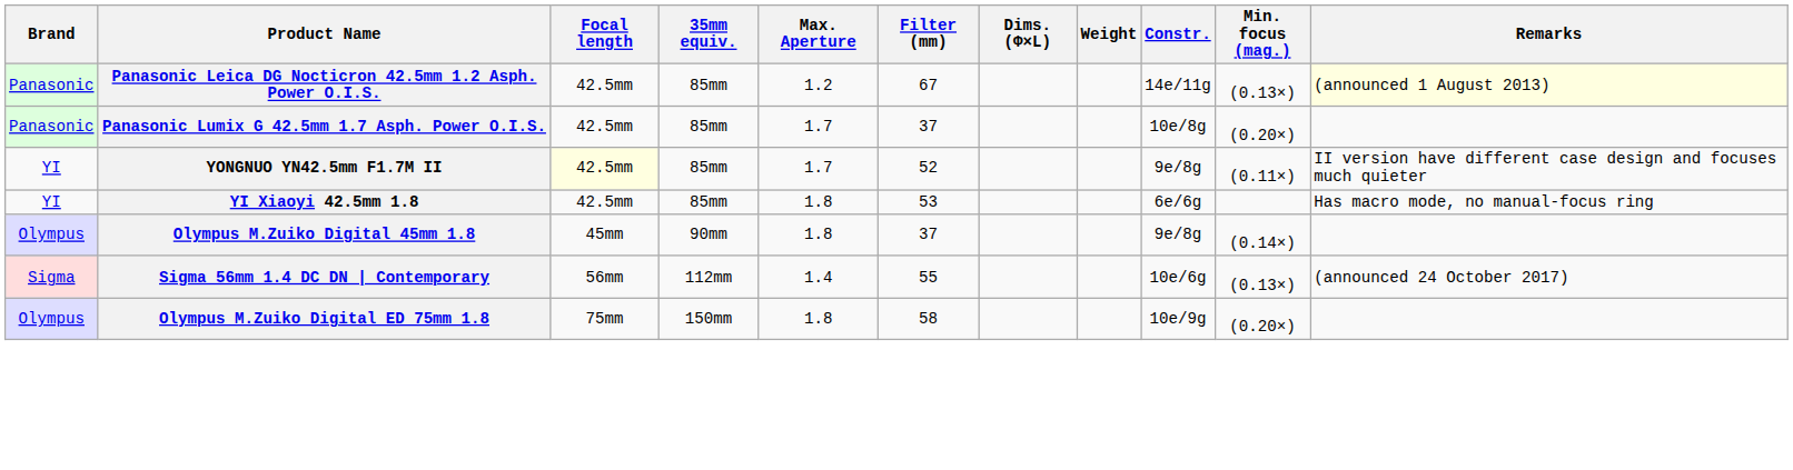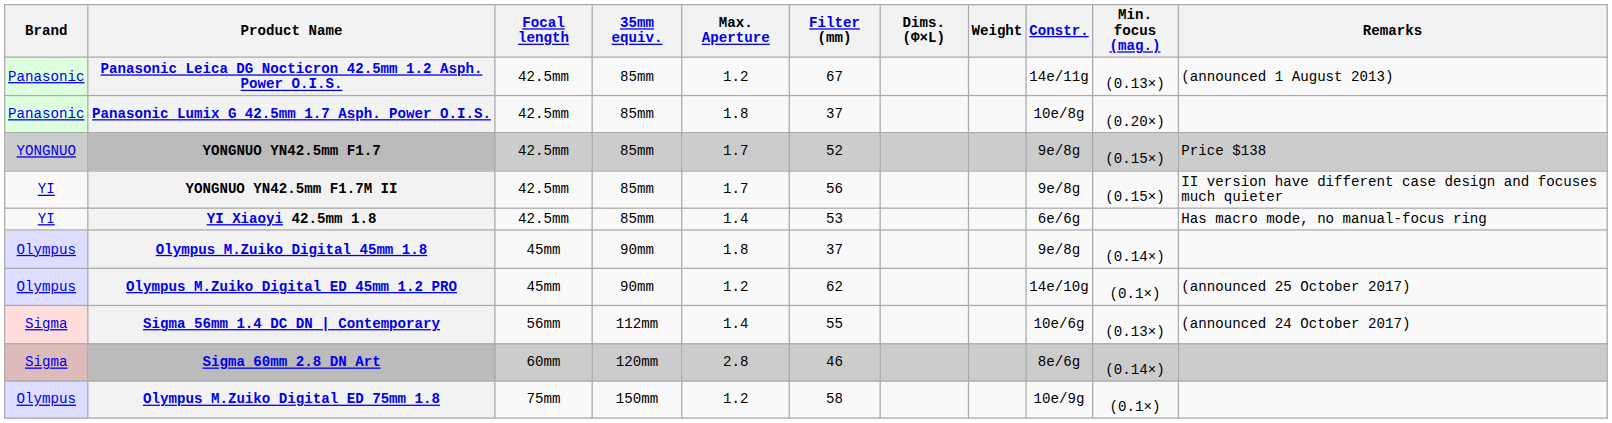Panasonic Leica DG Nocticron 42.5mm 1.2 Asph. Power O.I.S. | Remarks: lightyellow background -> no background
Panasonic Lumix G 42.5mm 1.7 Asph. Power O.I.S. | Max. Aperture: 1.7 -> 1.8
+ row: YONGNUO | YONGNUO YN42.5mm F1.7 | 42.5mm | 85mm | 1.7 | 52 | 9e/8g | (0.15×) | Price $138
YONGNUO YN42.5mm F1.7M II | Focal length: lightyellow background -> no background
YONGNUO YN42.5mm F1.7M II | Filter (mm): 52 -> 56
YONGNUO YN42.5mm F1.7M II | Min. focus (mag.): (0.11×) -> (0.15×)
YI Xiaoyi 42.5mm 1.8 | Max. Aperture: 1.8 -> 1.4
+ row: Olympus | Olympus M.Zuiko Digital ED 45mm 1.2 PRO | 45mm | 90mm | 1.2 | 62 | 14e/10g | (0.1×) | (announced 25 October 2017)
+ row: Sigma | Sigma 60mm 2.8 DN Art | 60mm | 120mm | 2.8 | 46 | 8e/6g | (0.14×)
Olympus M.Zuiko Digital ED 75mm 1.8 | Max. Aperture: 1.8 -> 1.2
Olympus M.Zuiko Digital ED 75mm 1.8 | Min. focus (mag.): (0.20×) -> (0.1×)
